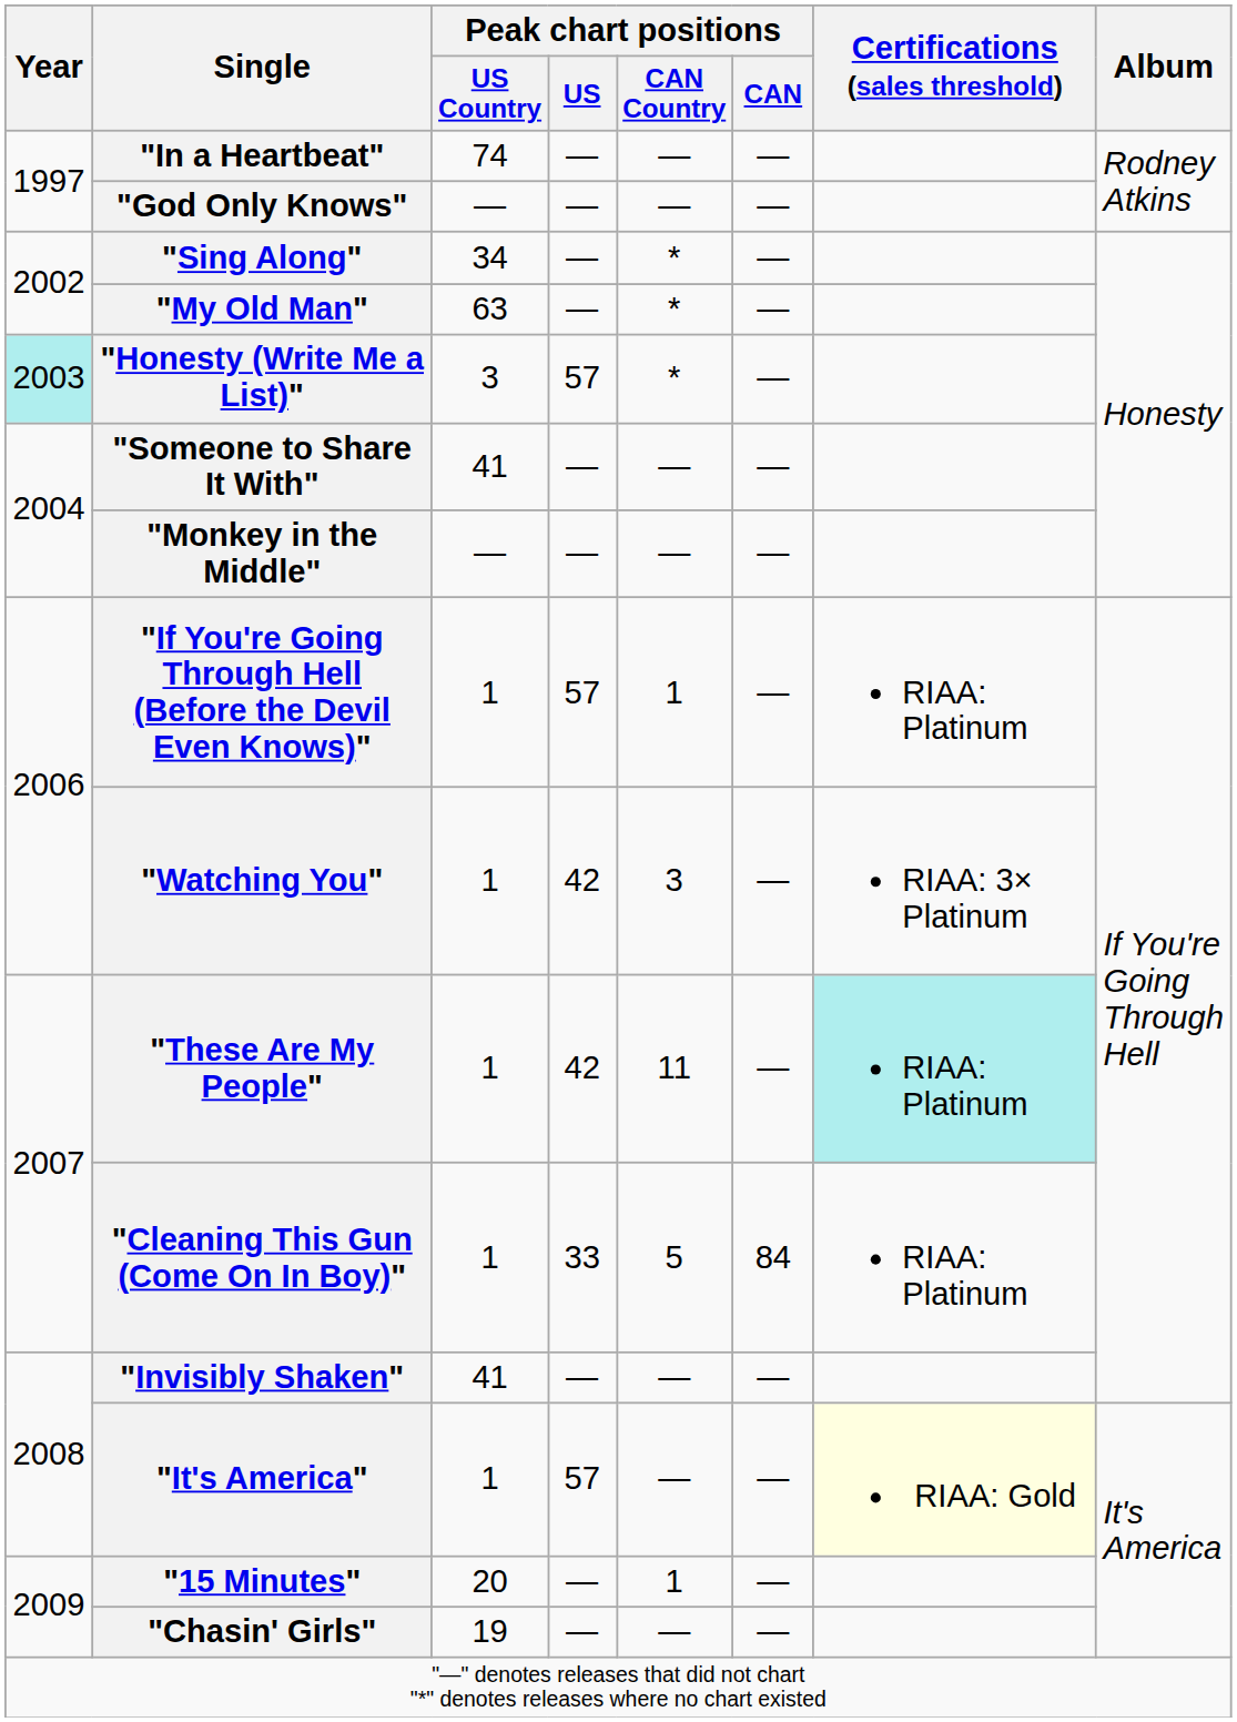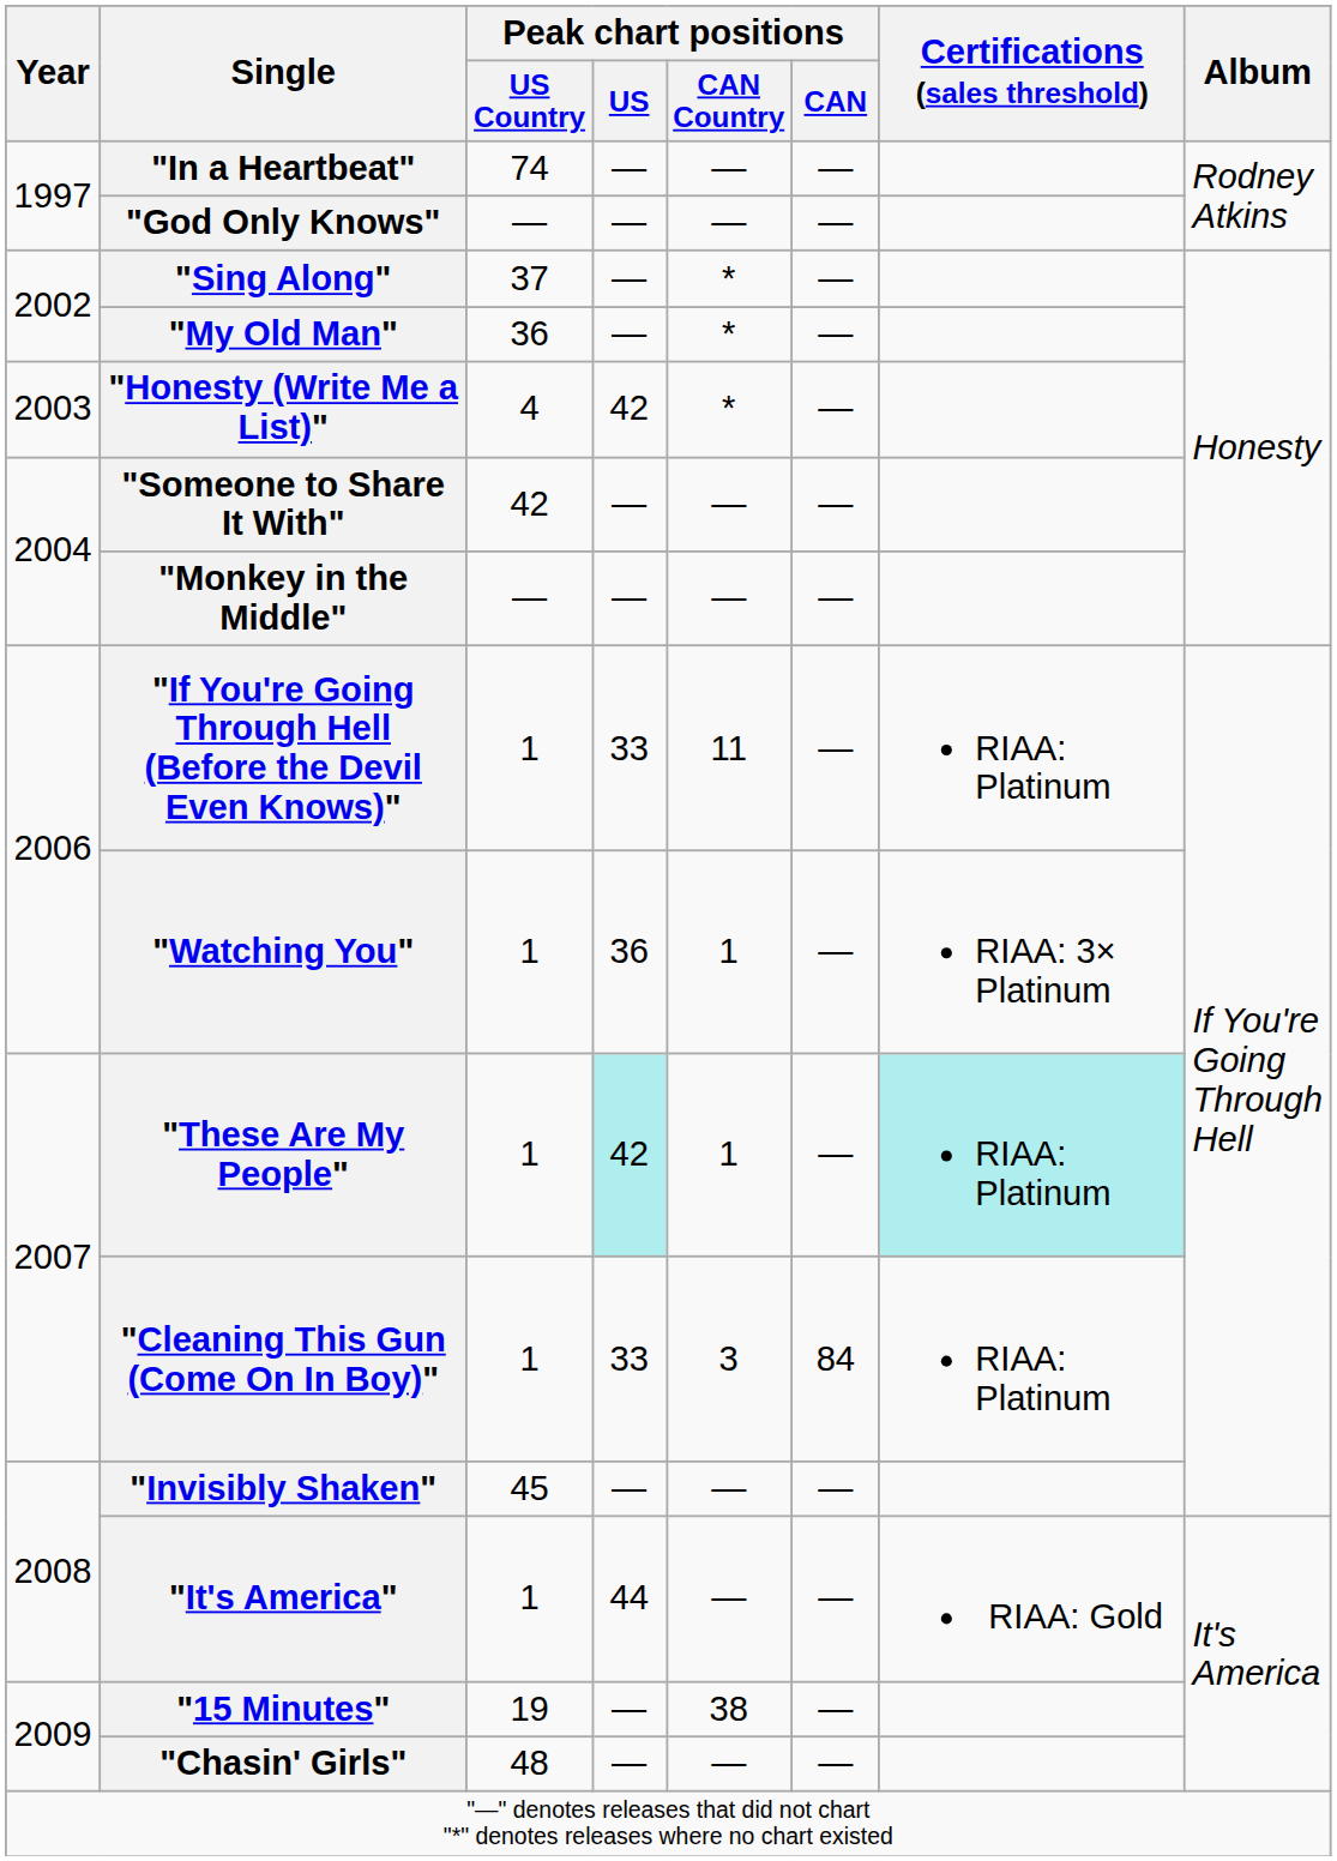"Sing Along" | Peak chart positions / US Country: 34 -> 37
"My Old Man" | Peak chart positions / US Country: 63 -> 36
"Honesty (Write Me a List)" | Year: paleturquoise background -> no background
"Honesty (Write Me a List)" | Peak chart positions / US Country: 3 -> 4
"Honesty (Write Me a List)" | Peak chart positions / US: 57 -> 42
"Someone to Share It With" | Peak chart positions / US Country: 41 -> 42
"If You're Going Through Hell (Before the Devil Even Knows)" | Peak chart positions / US: 57 -> 33
"If You're Going Through Hell (Before the Devil Even Knows)" | Peak chart positions / CAN Country: 1 -> 11
"Watching You" | Peak chart positions / US: 42 -> 36
"Watching You" | Peak chart positions / CAN Country: 3 -> 1
"These Are My People" | Peak chart positions / US: no background -> paleturquoise background
"These Are My People" | Peak chart positions / CAN Country: 11 -> 1
"Cleaning This Gun (Come On In Boy)" | Peak chart positions / CAN Country: 5 -> 3
"Invisibly Shaken" | Peak chart positions / US Country: 41 -> 45
"It's America" | Peak chart positions / US: 57 -> 44
"It's America" | Certifications (sales threshold): lightyellow background -> no background
"15 Minutes" | Peak chart positions / US Country: 20 -> 19
"15 Minutes" | Peak chart positions / CAN Country: 1 -> 38
"Chasin' Girls" | Peak chart positions / US Country: 19 -> 48
